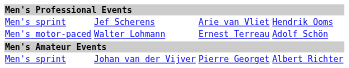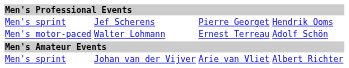Jef Scherens | column 3: Arie van Vliet -> Pierre Georget
Johan van der Vijver | column 3: Pierre Georget -> Arie van Vliet
